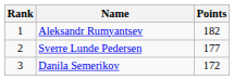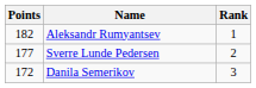columns swapped: Rank <-> Points
